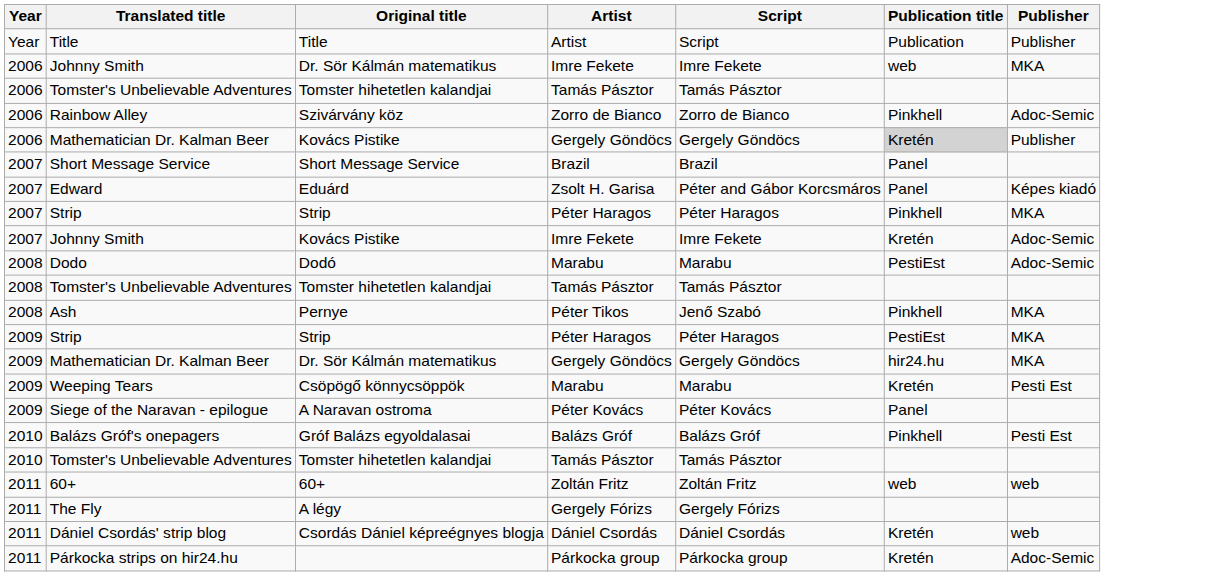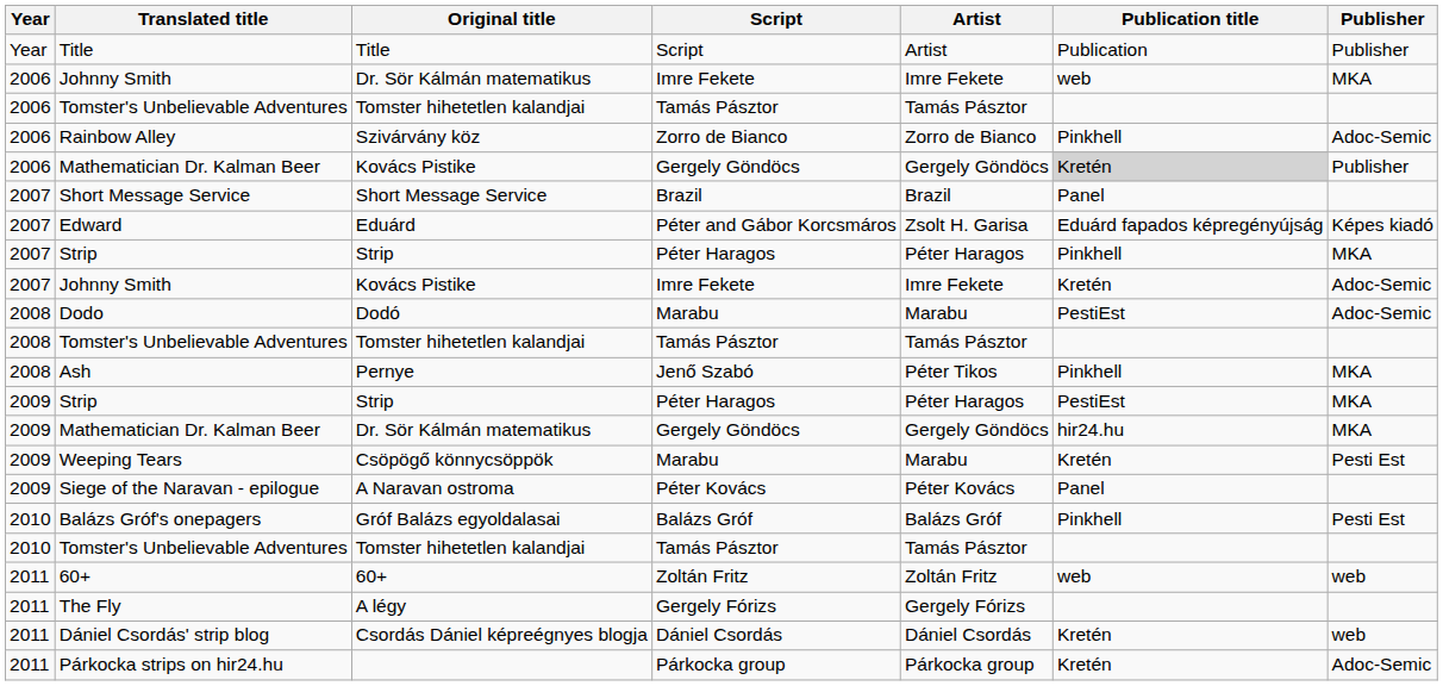columns swapped: Artist <-> Script
Edward | Publication title: Panel -> Eduárd fapados képregényújság
